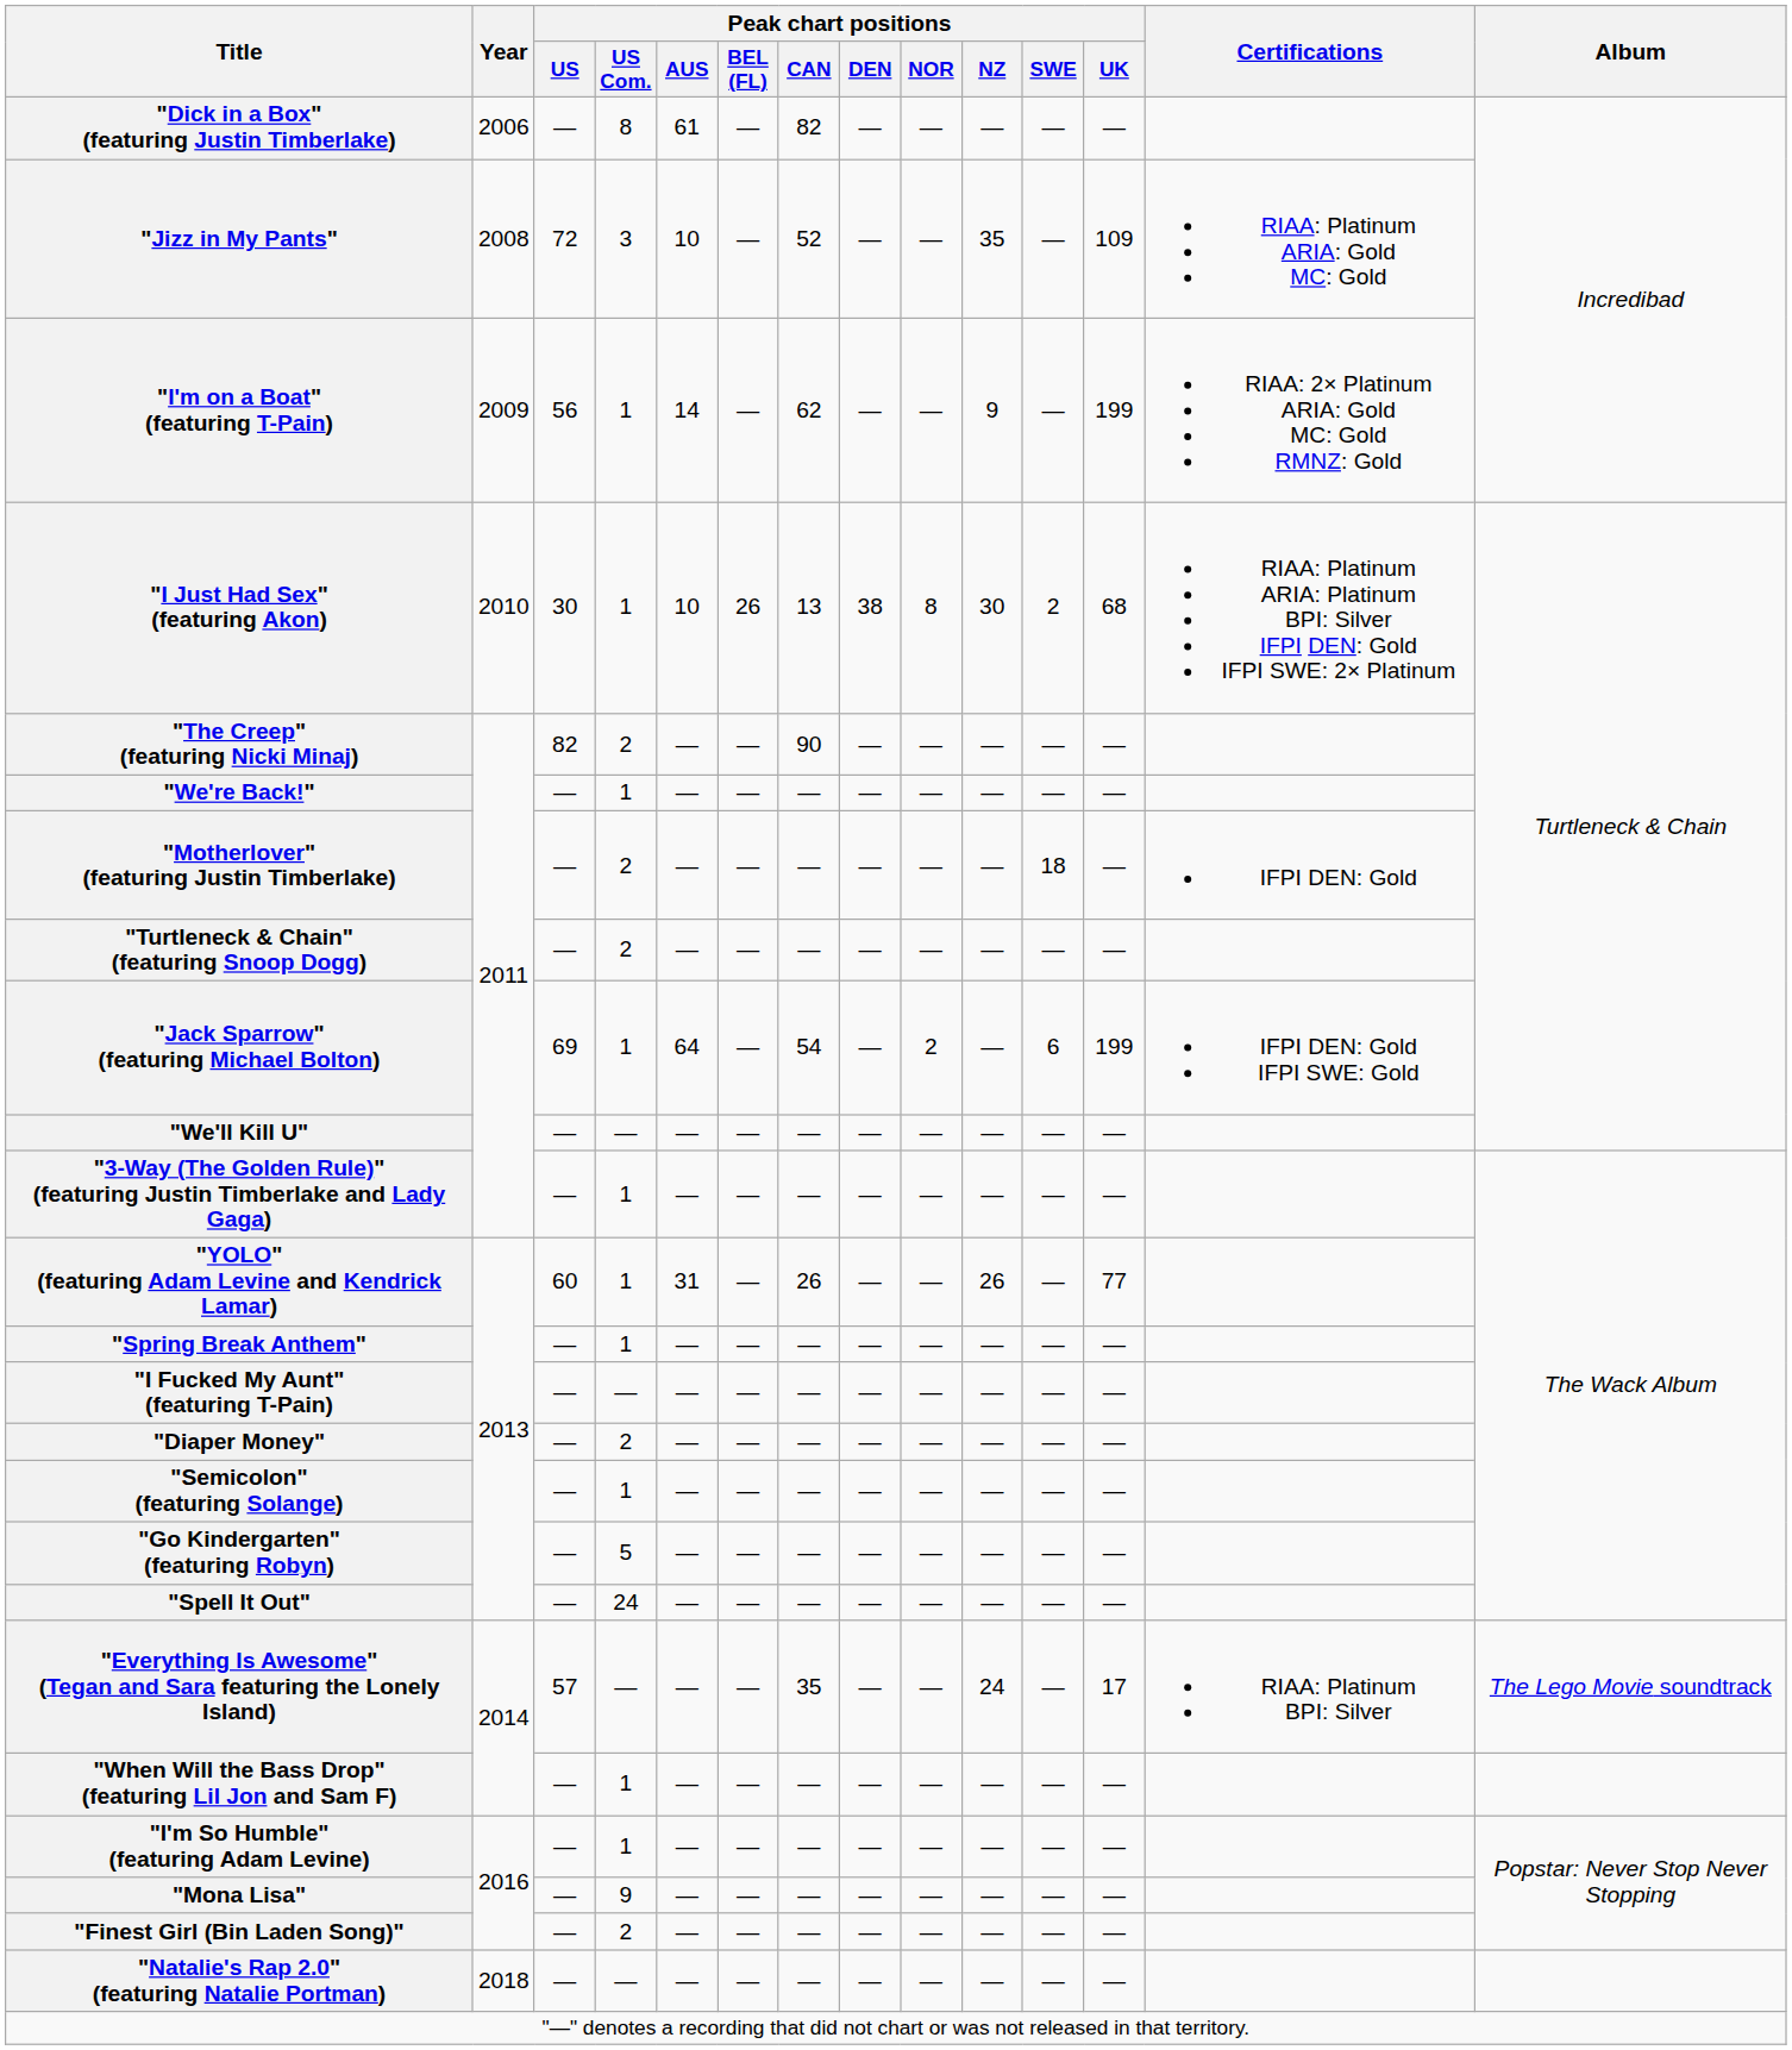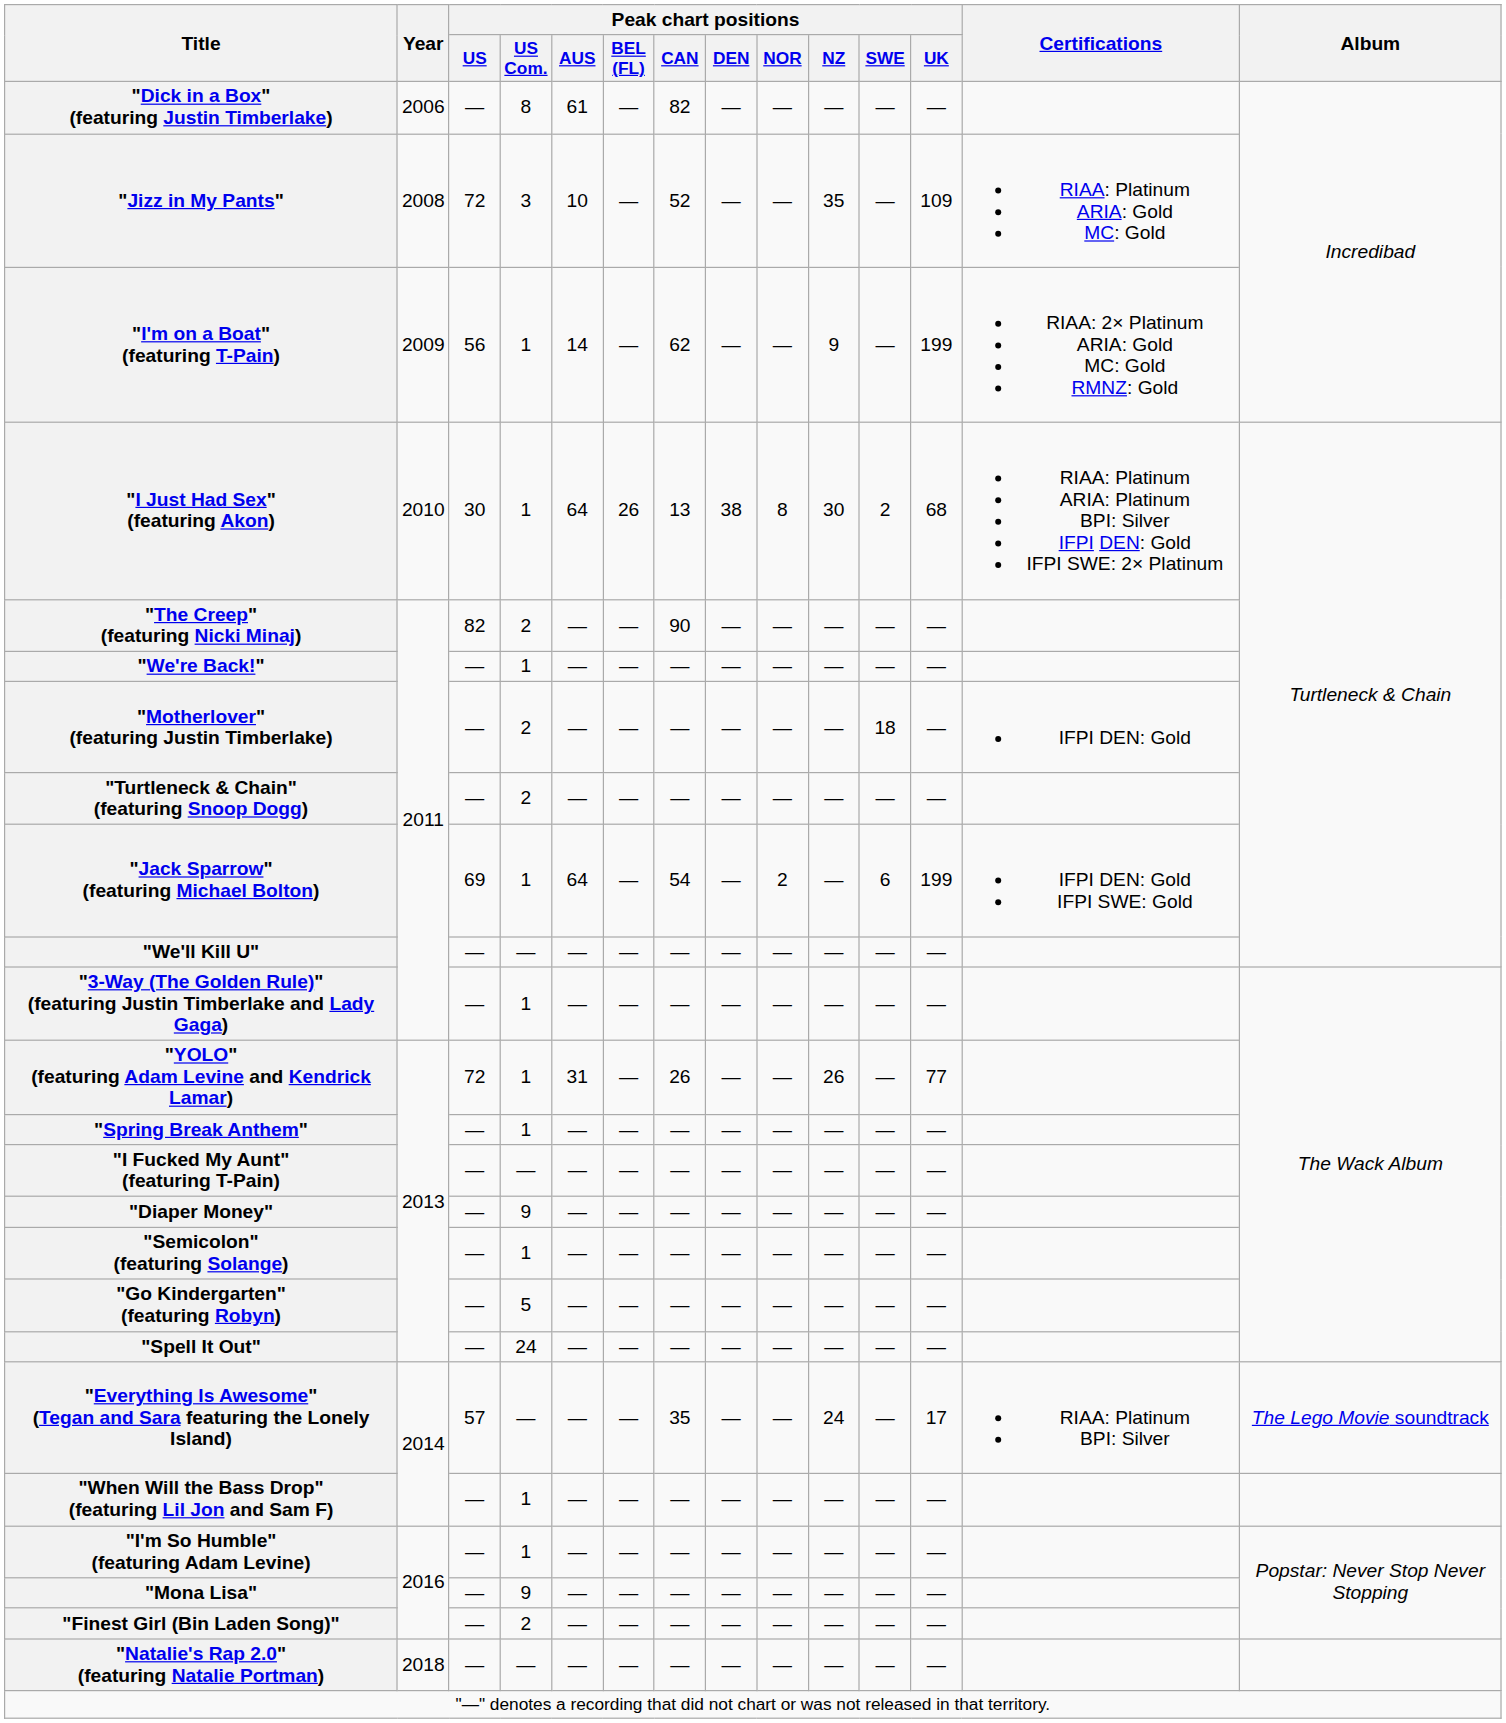"I Just Had Sex" (featuring Akon) | Peak chart positions / AUS: 10 -> 64
"YOLO" (featuring Adam Levine and Kendrick Lamar) | Peak chart positions / US: 60 -> 72
"Diaper Money" | Peak chart positions / US Com.: 2 -> 9
